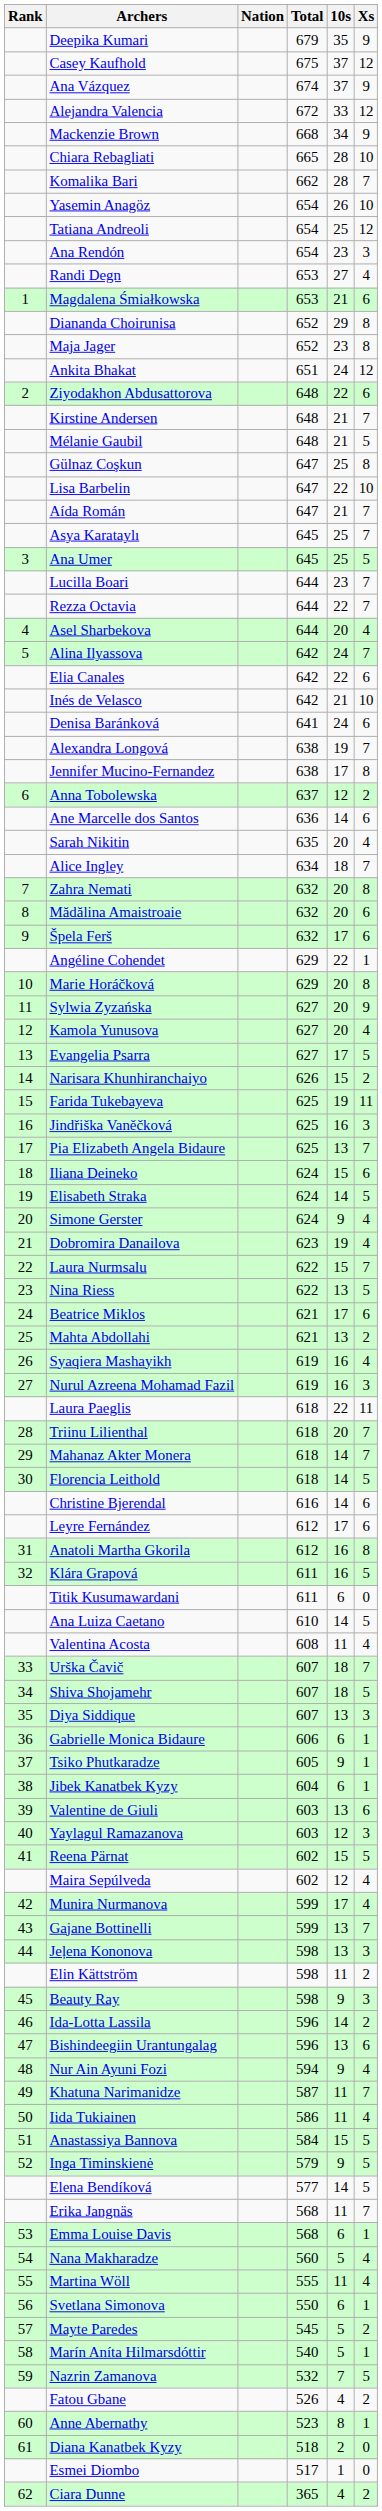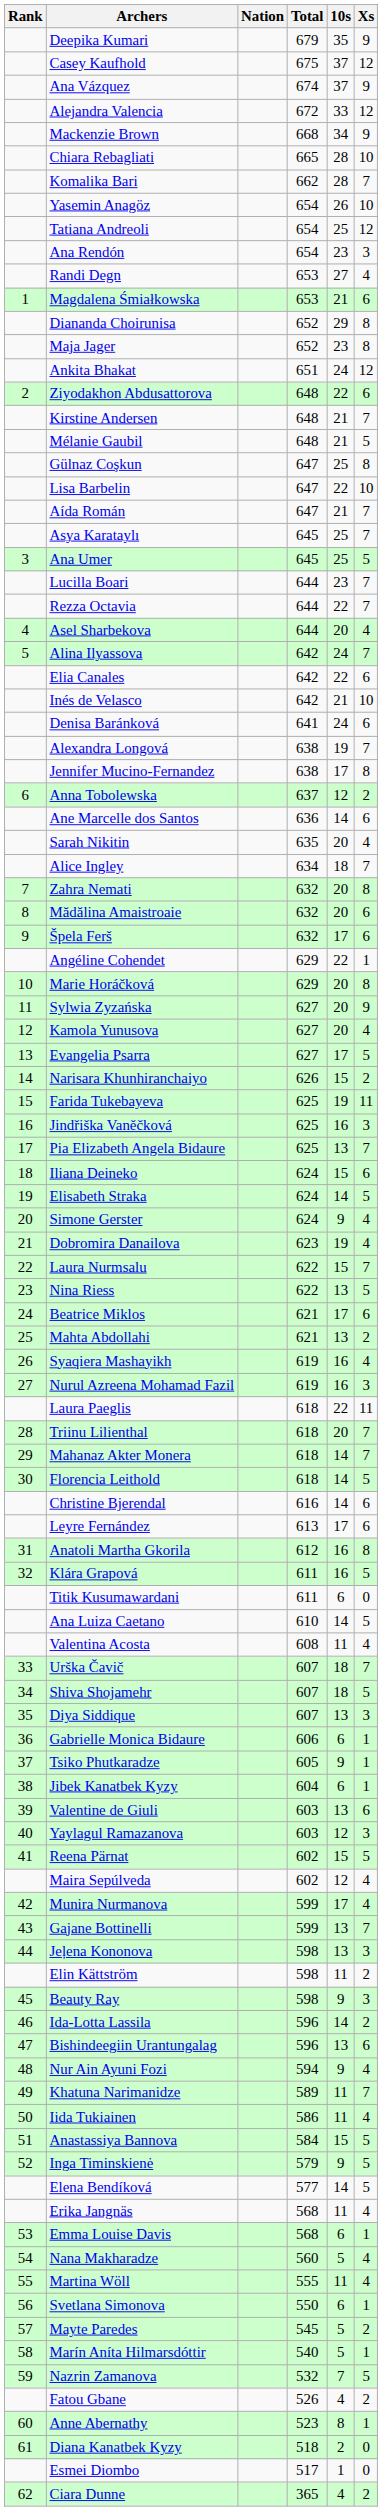Leyre Fernández | Total: 612 -> 613
Khatuna Narimanidze | Total: 587 -> 589
Erika Jangnäs | Xs: 7 -> 4
